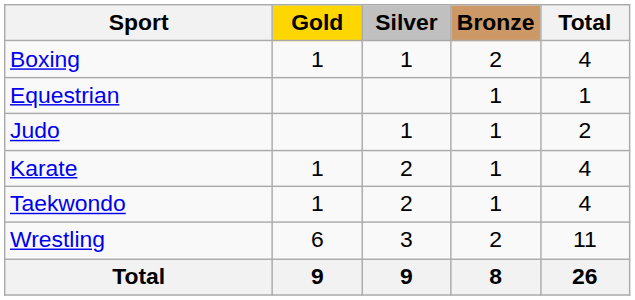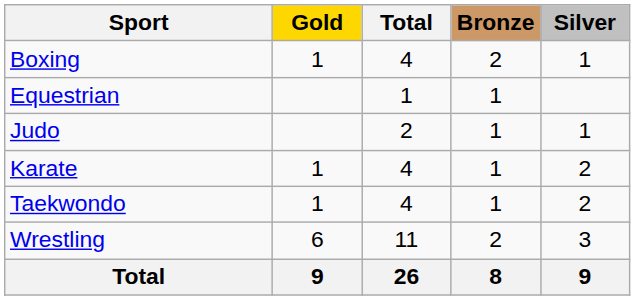columns swapped: Silver <-> Total
